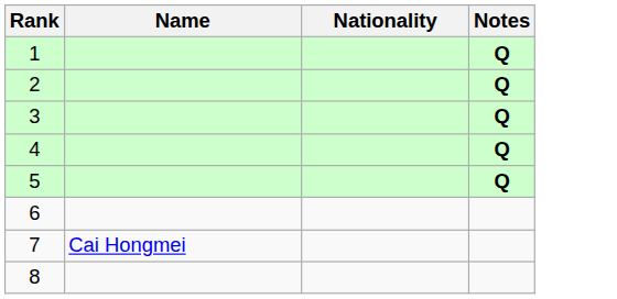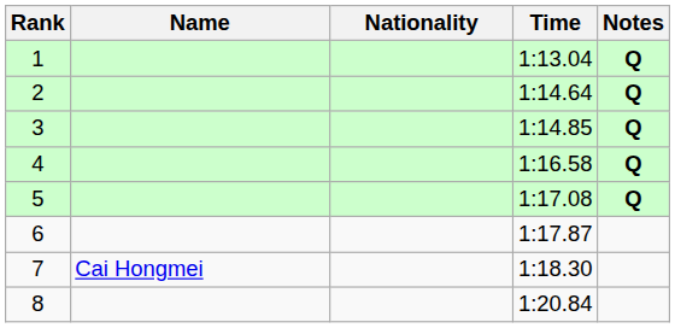+ column: Time | 1:13.04 | 1:14.64 | 1:14.85 | 1:16.58 | 1:17.08 | 1:17.87 | 1:18.30 | 1:20.84
